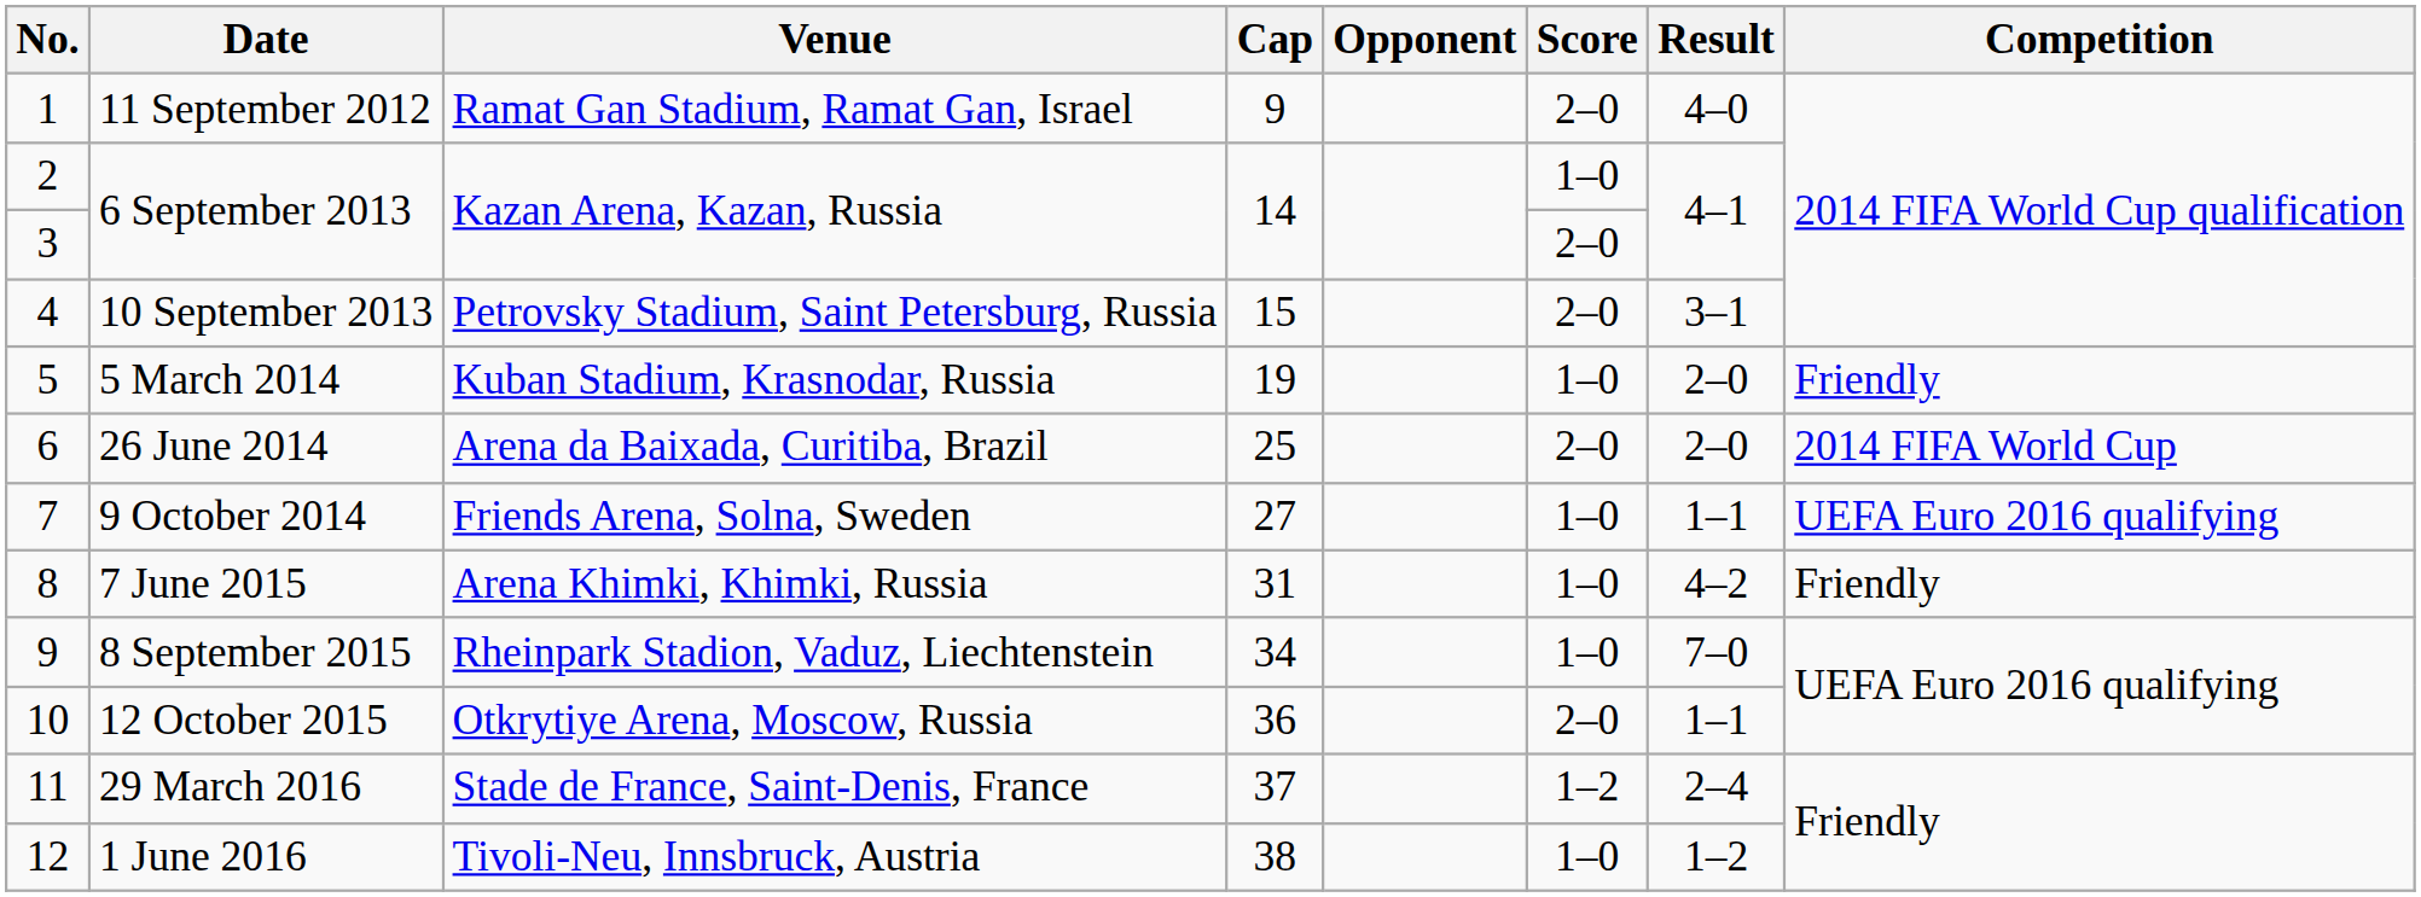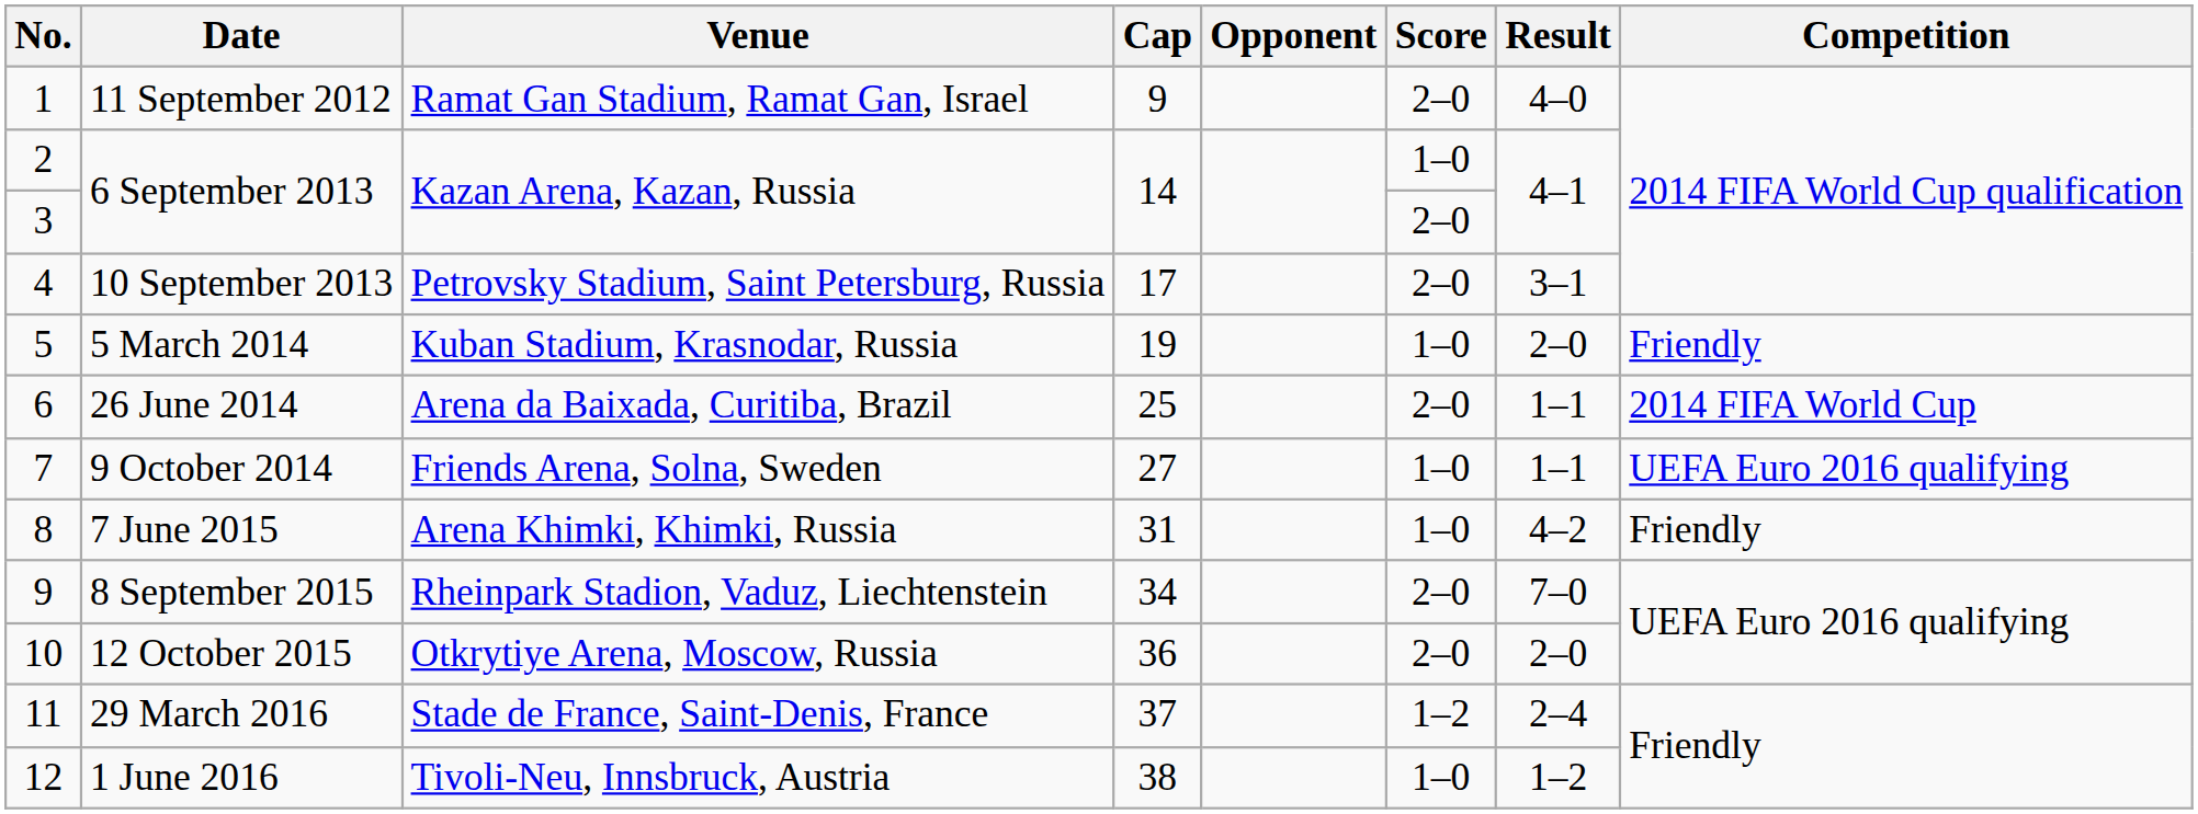10 September 2013 | Cap: 15 -> 17
26 June 2014 | Result: 2–0 -> 1–1
8 September 2015 | Score: 1–0 -> 2–0
12 October 2015 | Result: 1–1 -> 2–0
